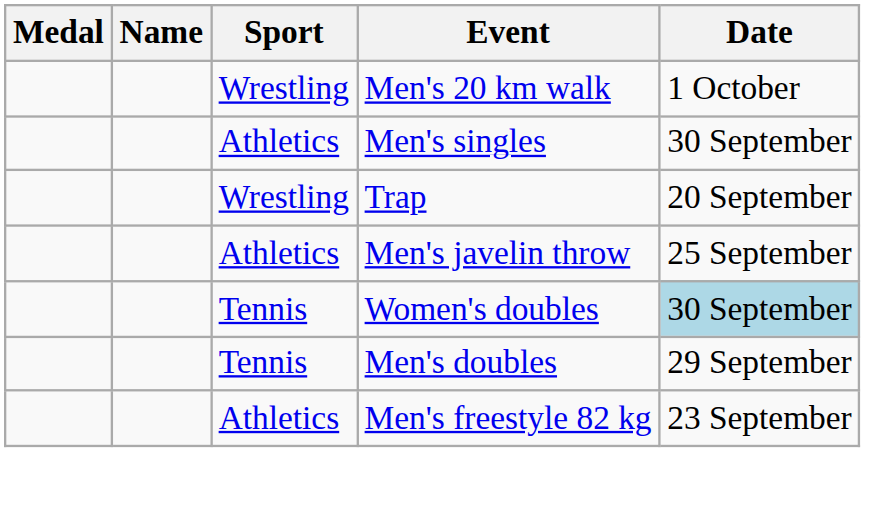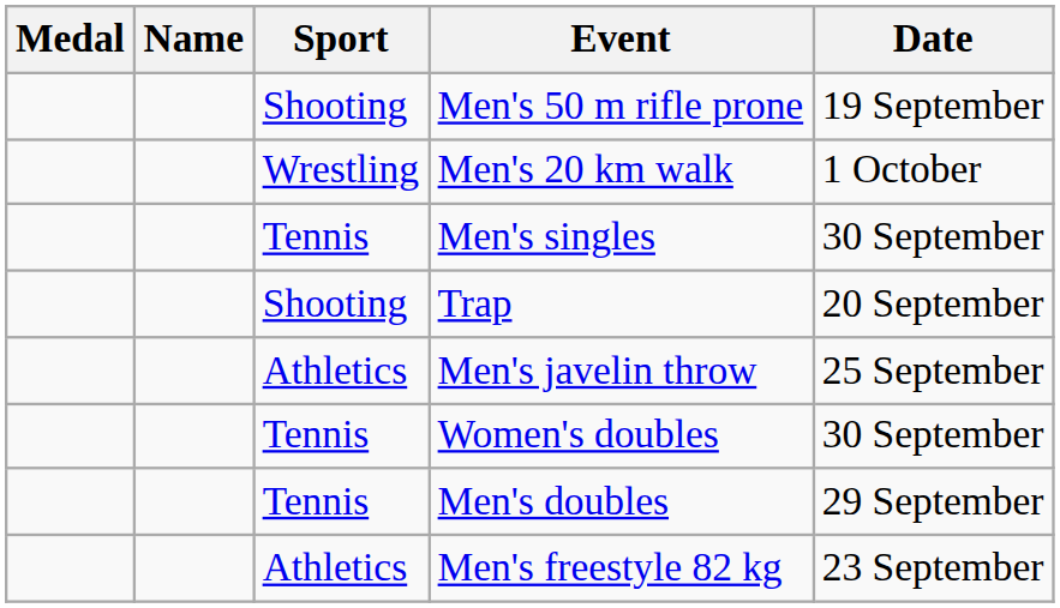+ row: Shooting | Men's 50 m rifle prone | 19 September
Men's singles | Sport: Athletics -> Tennis
Trap | Sport: Wrestling -> Shooting
Women's doubles | Date: lightblue background -> no background
